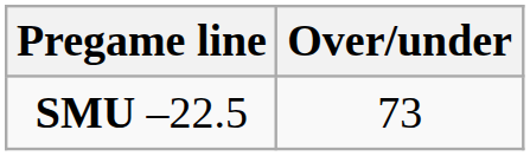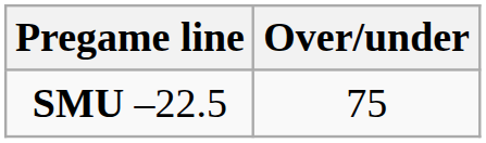SMU –22.5 | Over/under: 73 -> 75
